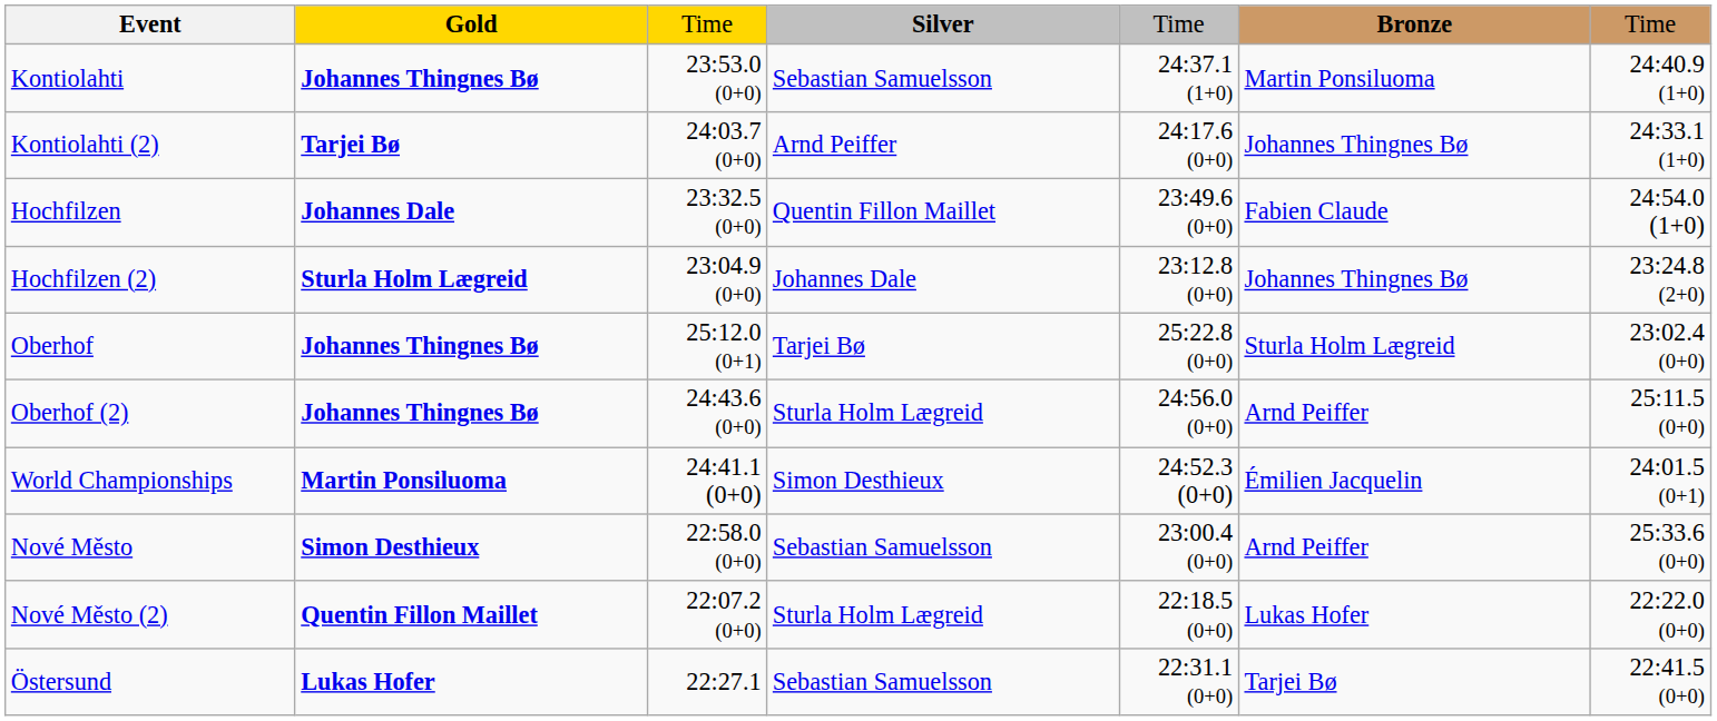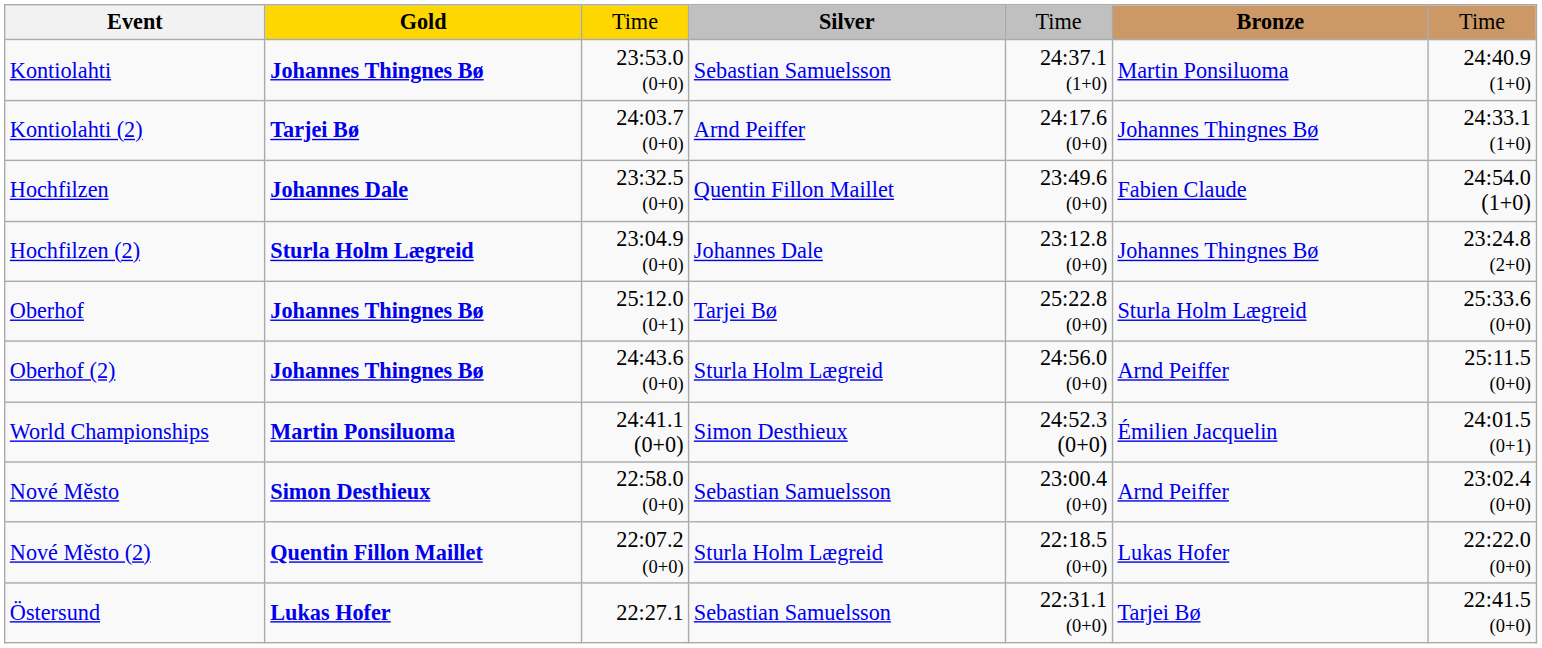Oberhof | column 7: 23:02.4 (0+0) -> 25:33.6 (0+0)
Nové Město | column 7: 25:33.6 (0+0) -> 23:02.4 (0+0)
